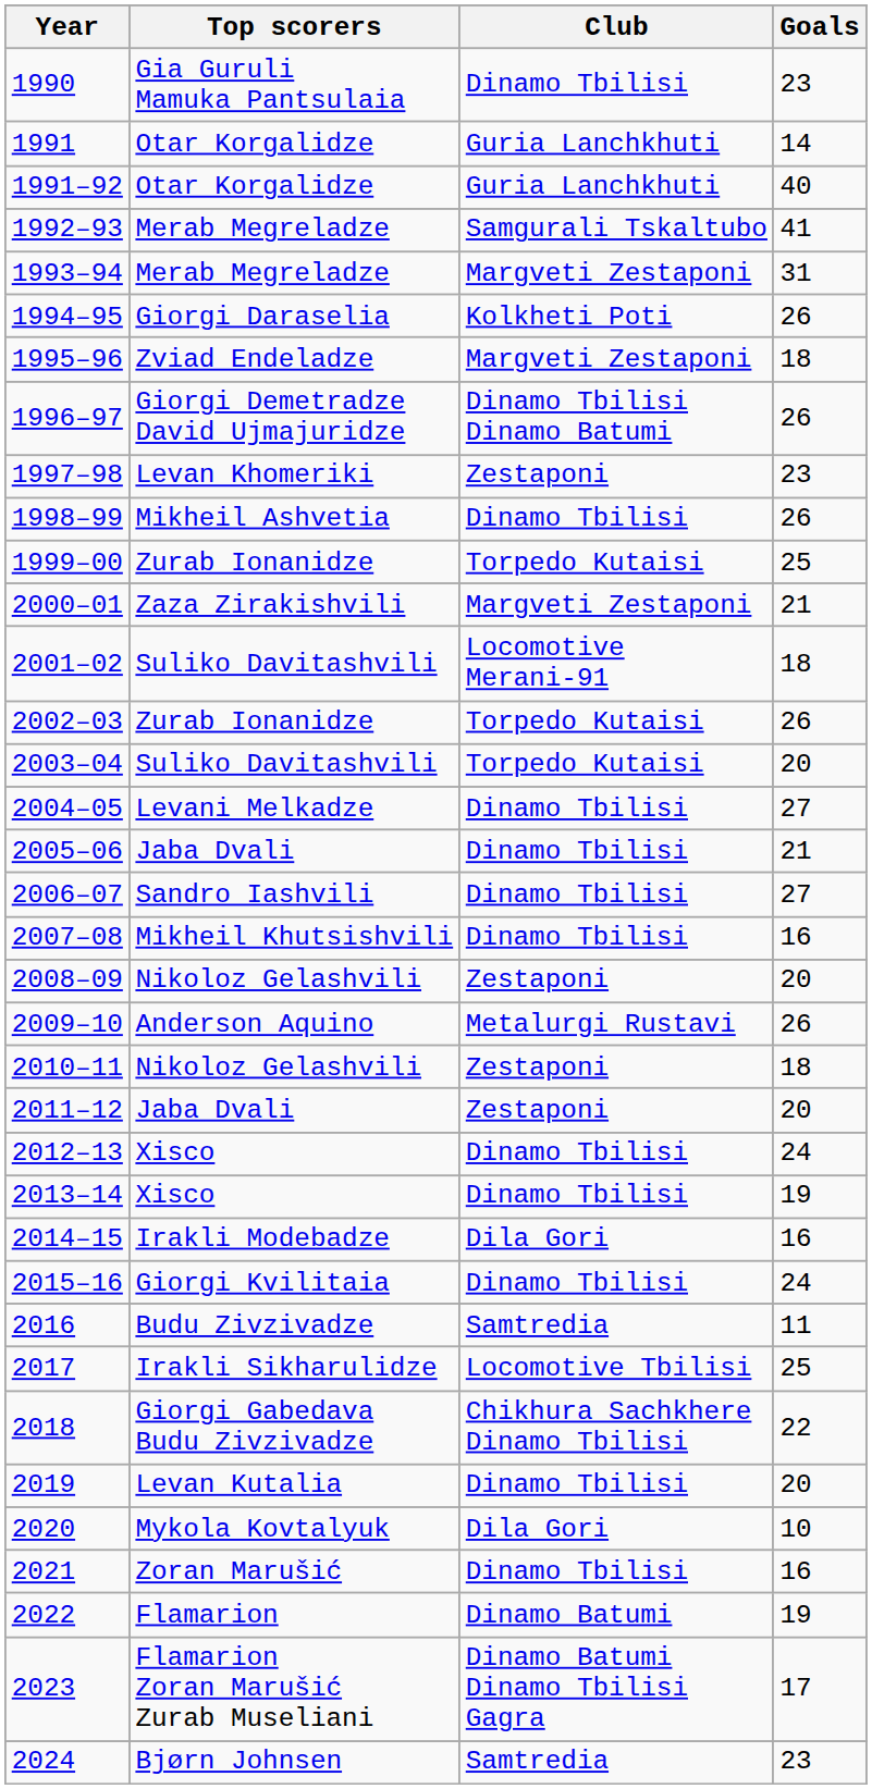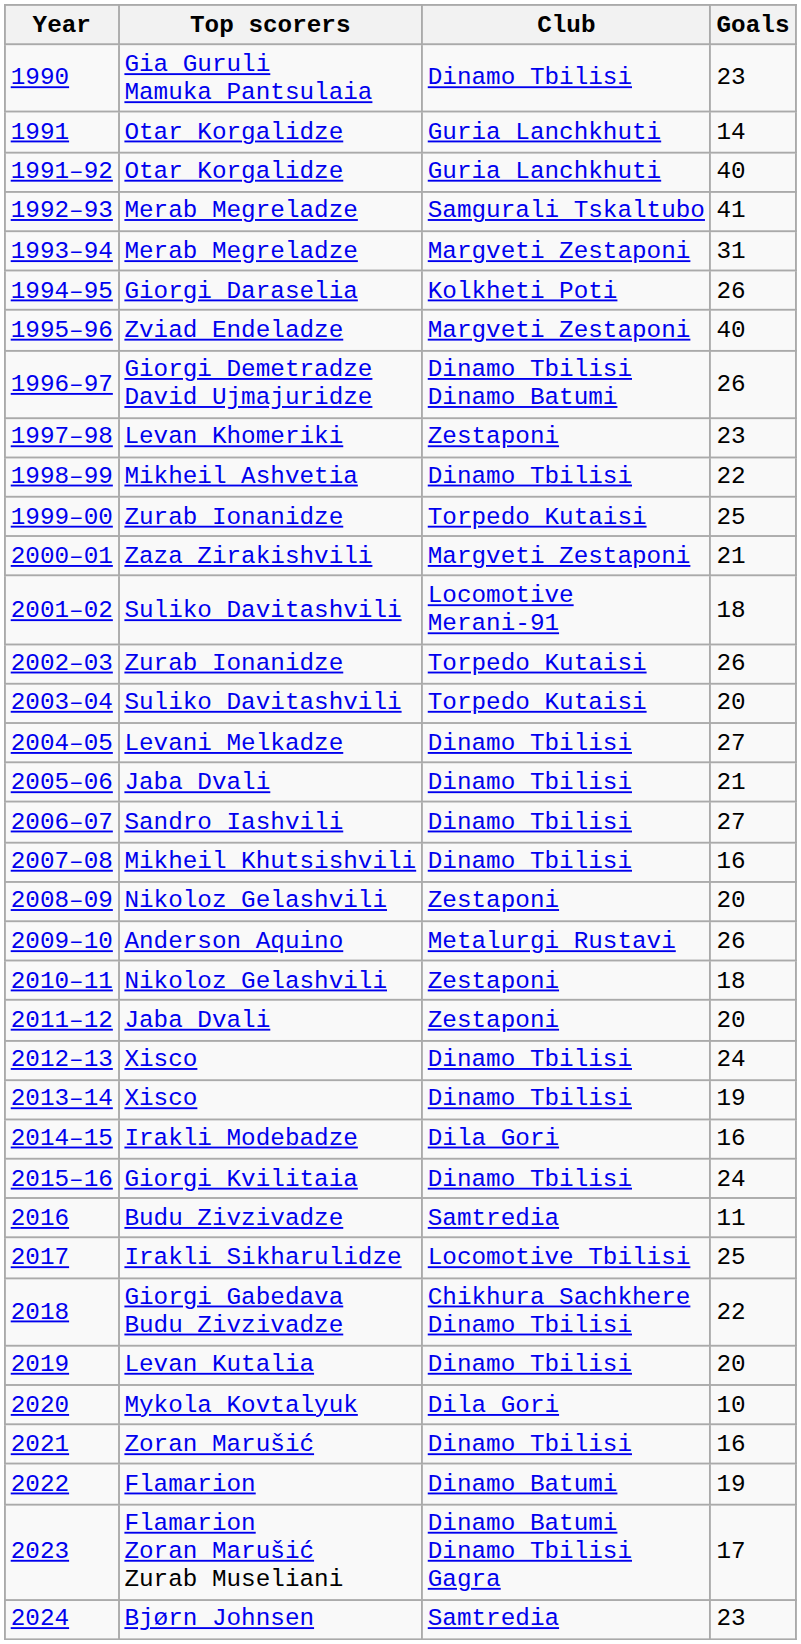1995–96 | Goals: 18 -> 40
1998–99 | Goals: 26 -> 22
